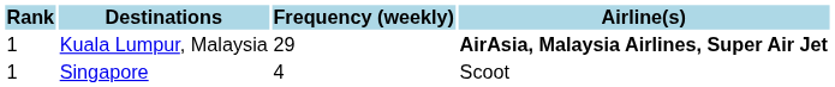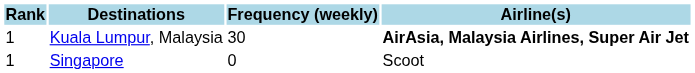Kuala Lumpur, Malaysia | Frequency (weekly): 29 -> 30
Singapore | Frequency (weekly): 4 -> 0
